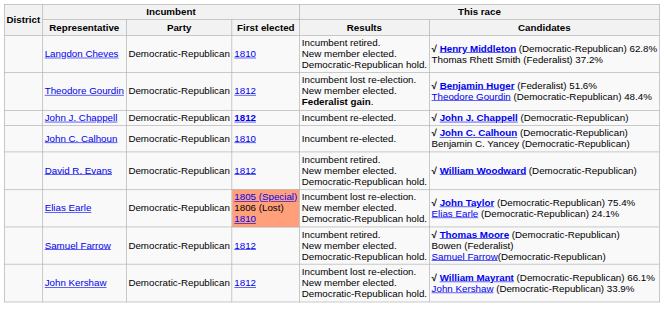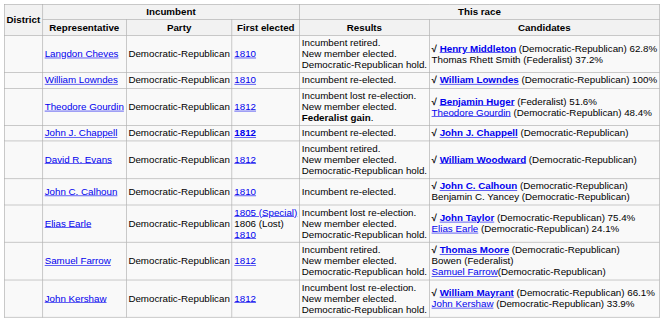+ row: William Lowndes | Democratic-Republican | 1810 | Incumbent re-elected. | √ William Lowndes (Democratic-Republican) 100%
rows swapped: David R. Evans <-> John C. Calhoun
Elias Earle | Incumbent / First elected: lightsalmon background -> no background
